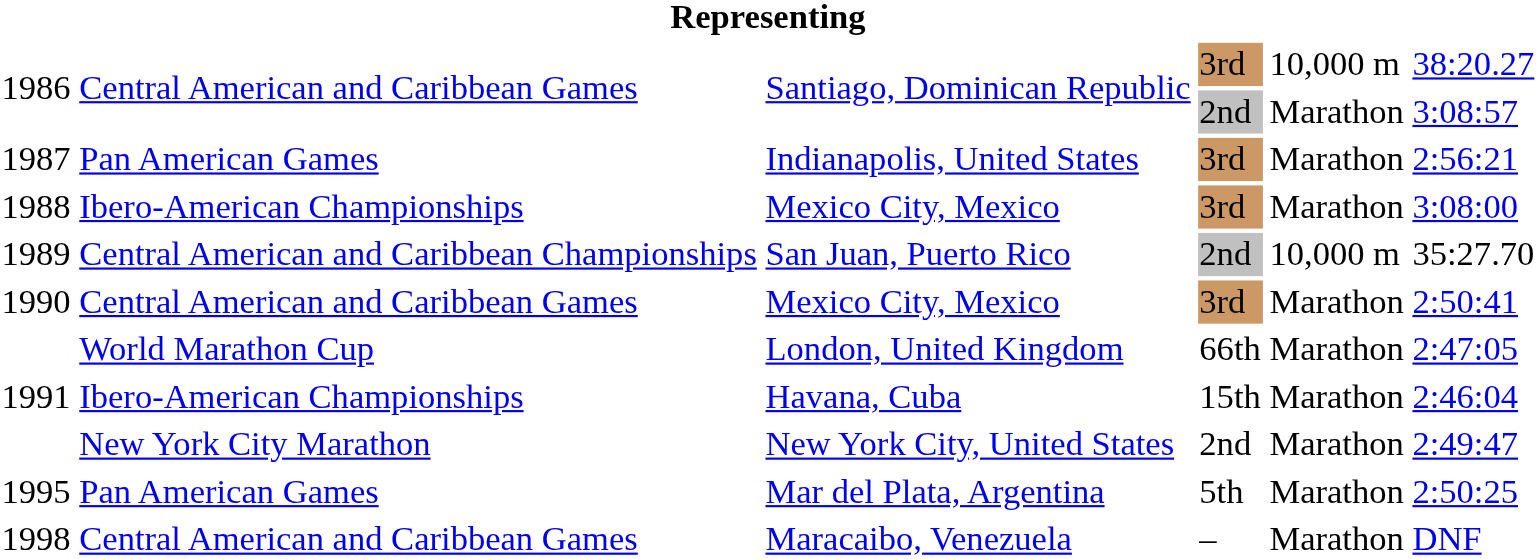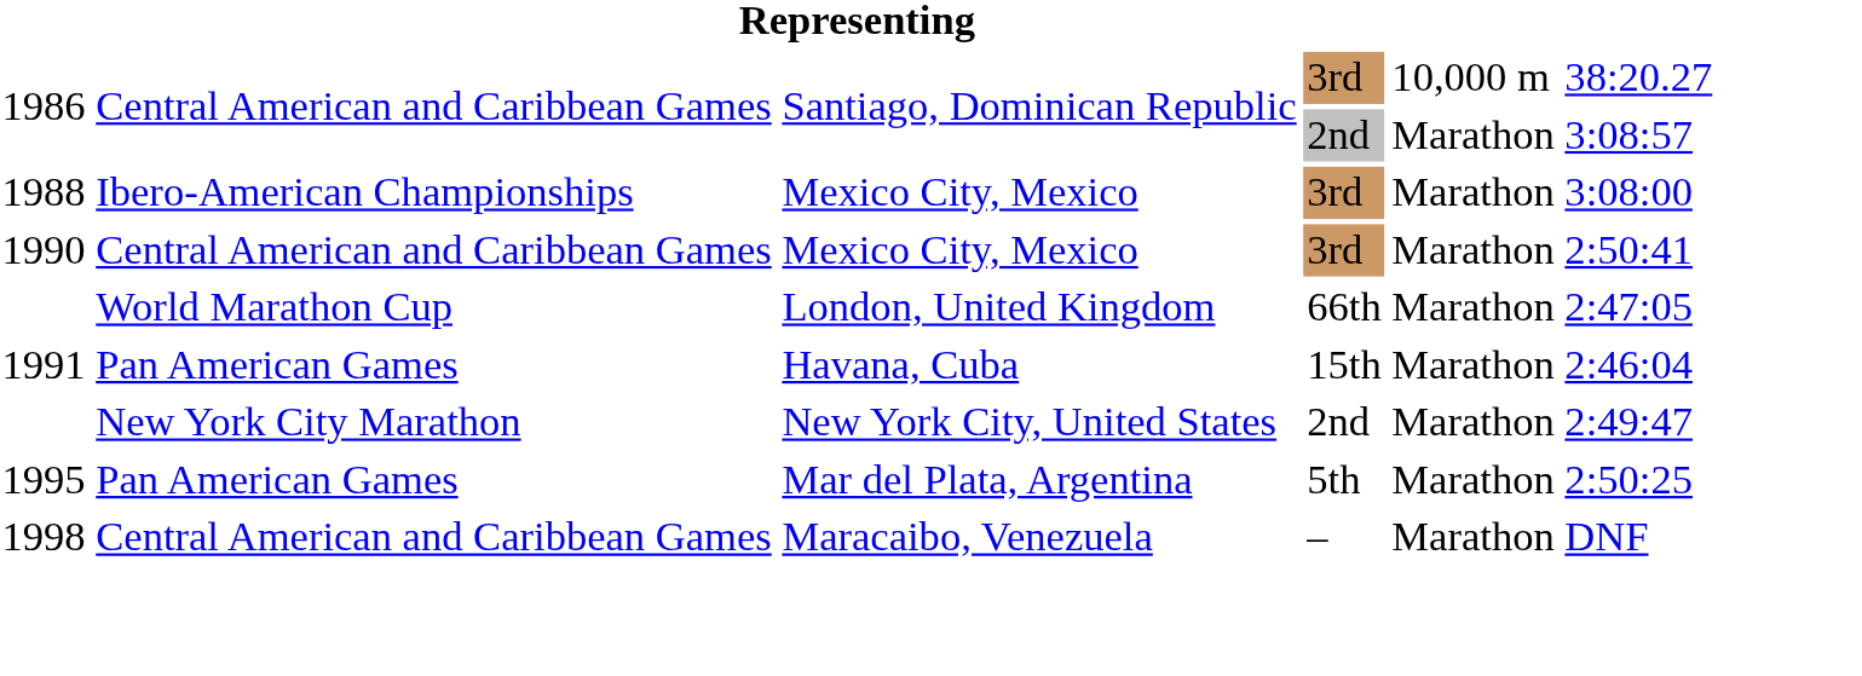- row: 1987 | Pan American Games | Indianapolis, United States | 3rd | Marathon | 2:56:21
- row: 1989 | Central American and Caribbean Championships | San Juan, Puerto Rico | 2nd | 10,000 m | 35:27.70
Havana, Cuba | column 2: Ibero-American Championships -> Pan American Games
